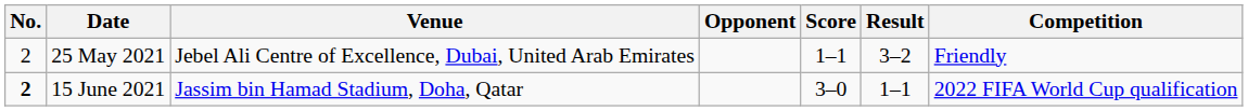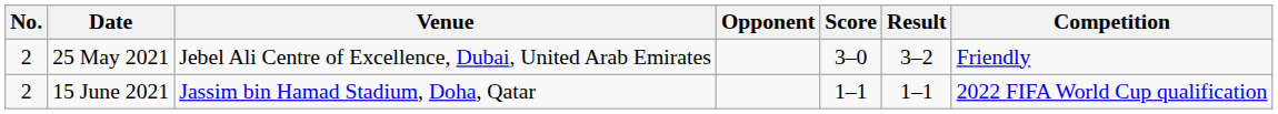25 May 2021 | Score: 1–1 -> 3–0
15 June 2021 | No.: bold -> normal
15 June 2021 | Score: 3–0 -> 1–1
